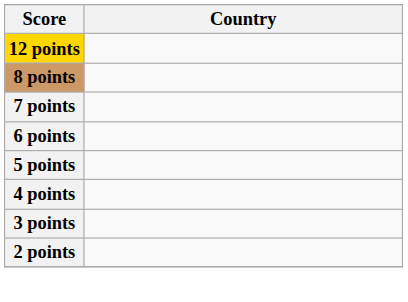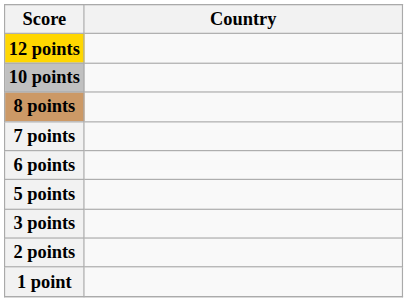+ row: 10 points
- row: 4 points
+ row: 1 point
